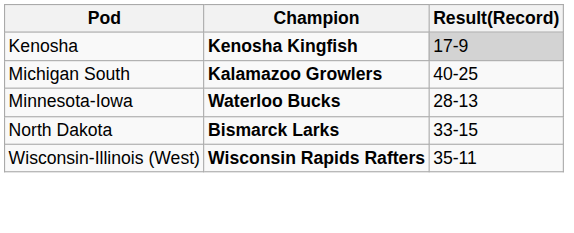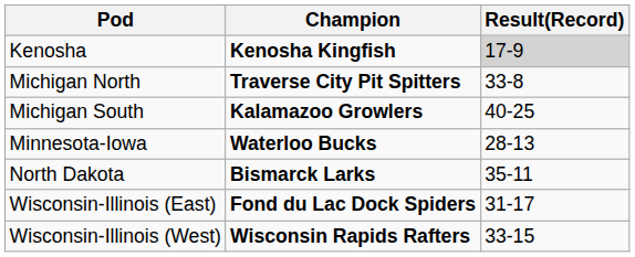+ row: Michigan North | Traverse City Pit Spitters | 33-8
North Dakota | Result(Record): 33-15 -> 35-11
+ row: Wisconsin-Illinois (East) | Fond du Lac Dock Spiders | 31-17
Wisconsin-Illinois (West) | Result(Record): 35-11 -> 33-15
